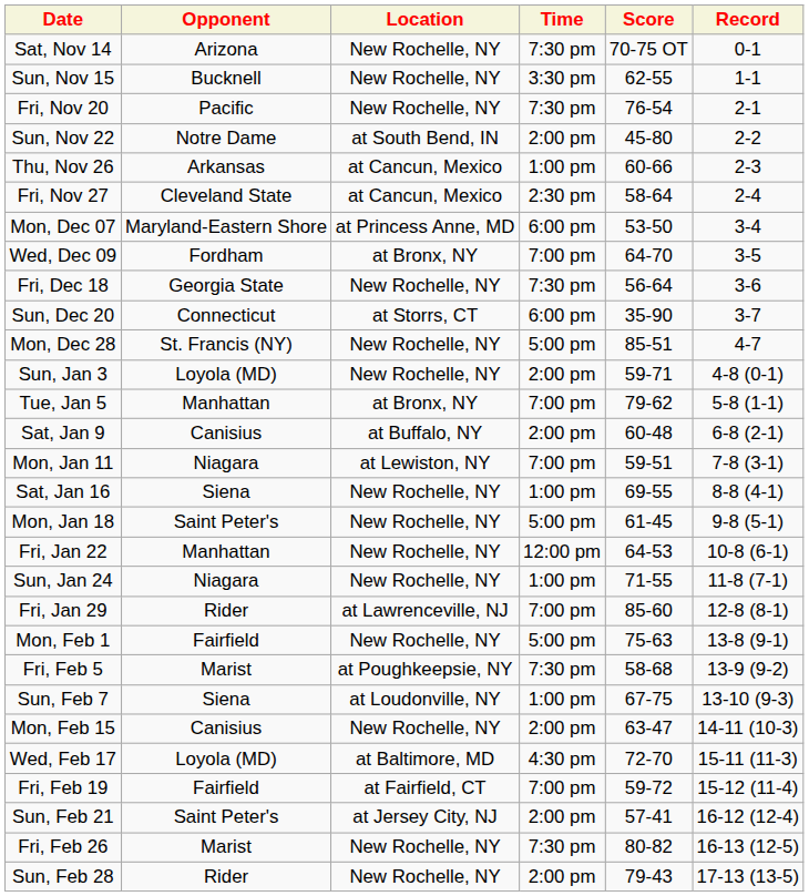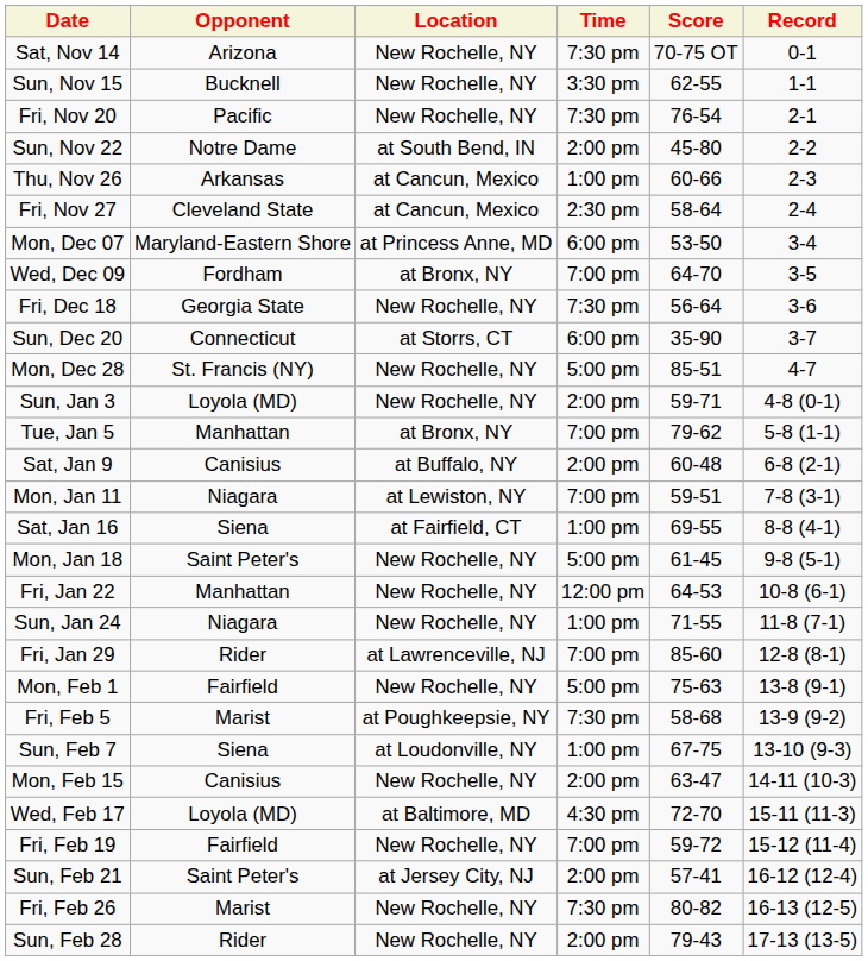Sat, Jan 16 | Location: New Rochelle, NY -> at Fairfield, CT
Fri, Feb 19 | Location: at Fairfield, CT -> New Rochelle, NY
